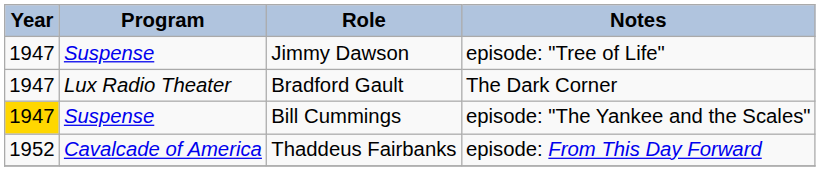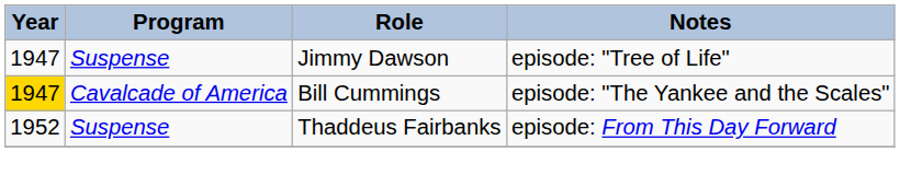- row: 1947 | Lux Radio Theater | Bradford Gault | The Dark Corner
Bill Cummings | Program: Suspense -> Cavalcade of America
Thaddeus Fairbanks | Program: Cavalcade of America -> Suspense
